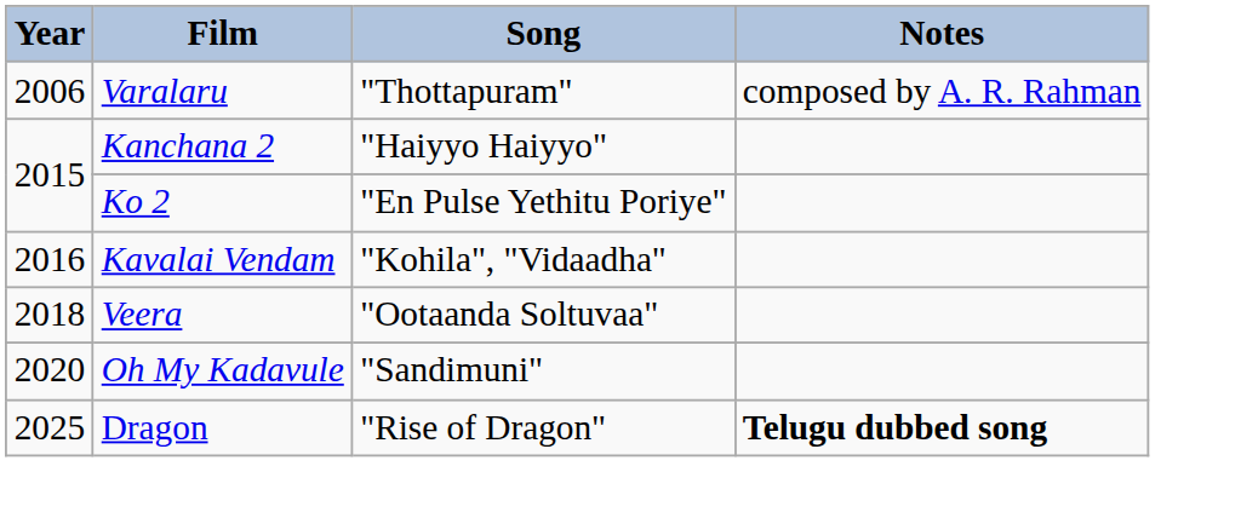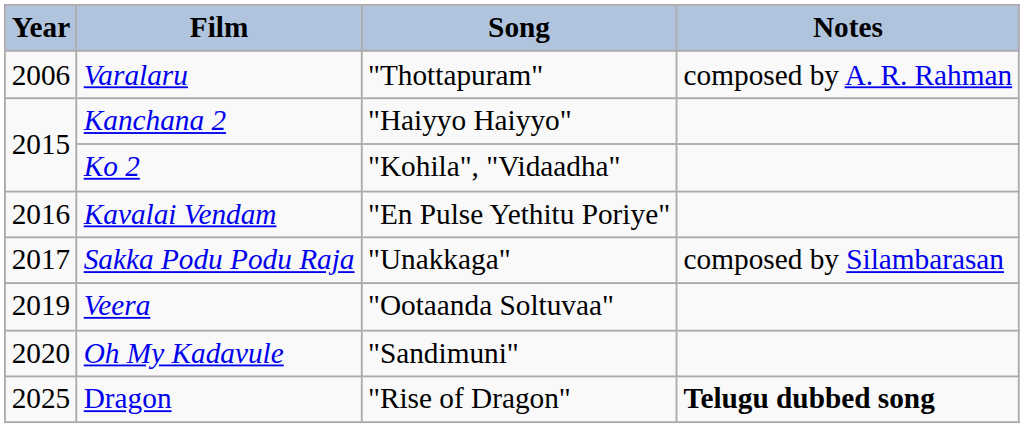Ko 2 | Song: "En Pulse Yethitu Poriye" -> "Kohila", "Vidaadha"
Kavalai Vendam | Song: "Kohila", "Vidaadha" -> "En Pulse Yethitu Poriye"
+ row: 2017 | Sakka Podu Podu Raja | "Unakkaga" | composed by Silambarasan
Veera | Year: 2018 -> 2019
